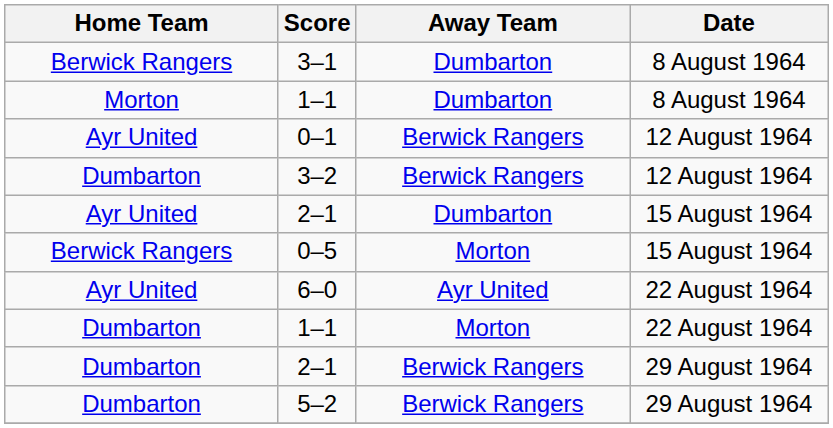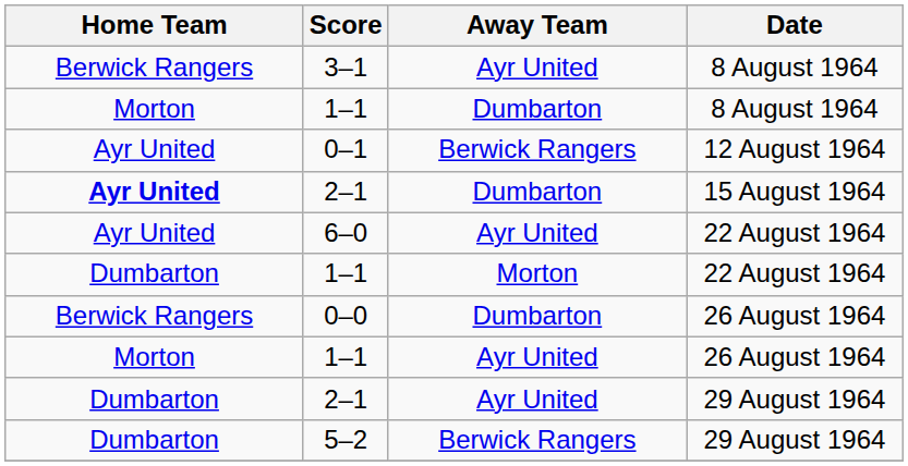3–1 | Away Team: Dumbarton -> Ayr United
- row: Dumbarton | 3–2 | Berwick Rangers | 12 August 1964
2–1 / 15 August 1964 | Home Team: normal -> bold
- row: Berwick Rangers | 0–5 | Morton | 15 August 1964
+ row: Berwick Rangers | 0–0 | Dumbarton | 26 August 1964
+ row: Morton | 1–1 | Ayr United | 26 August 1964
2–1 / 29 August 1964 | Away Team: Berwick Rangers -> Ayr United
